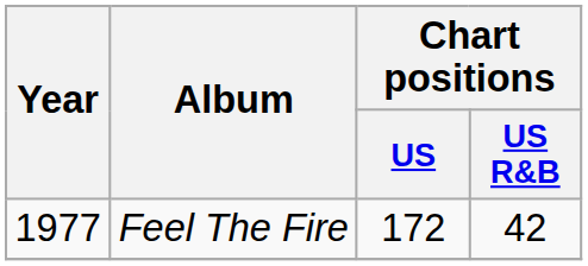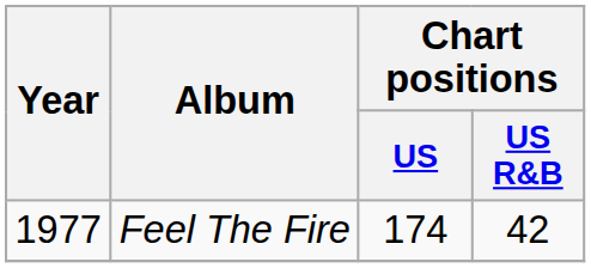Feel The Fire | Chart positions / US: 172 -> 174
